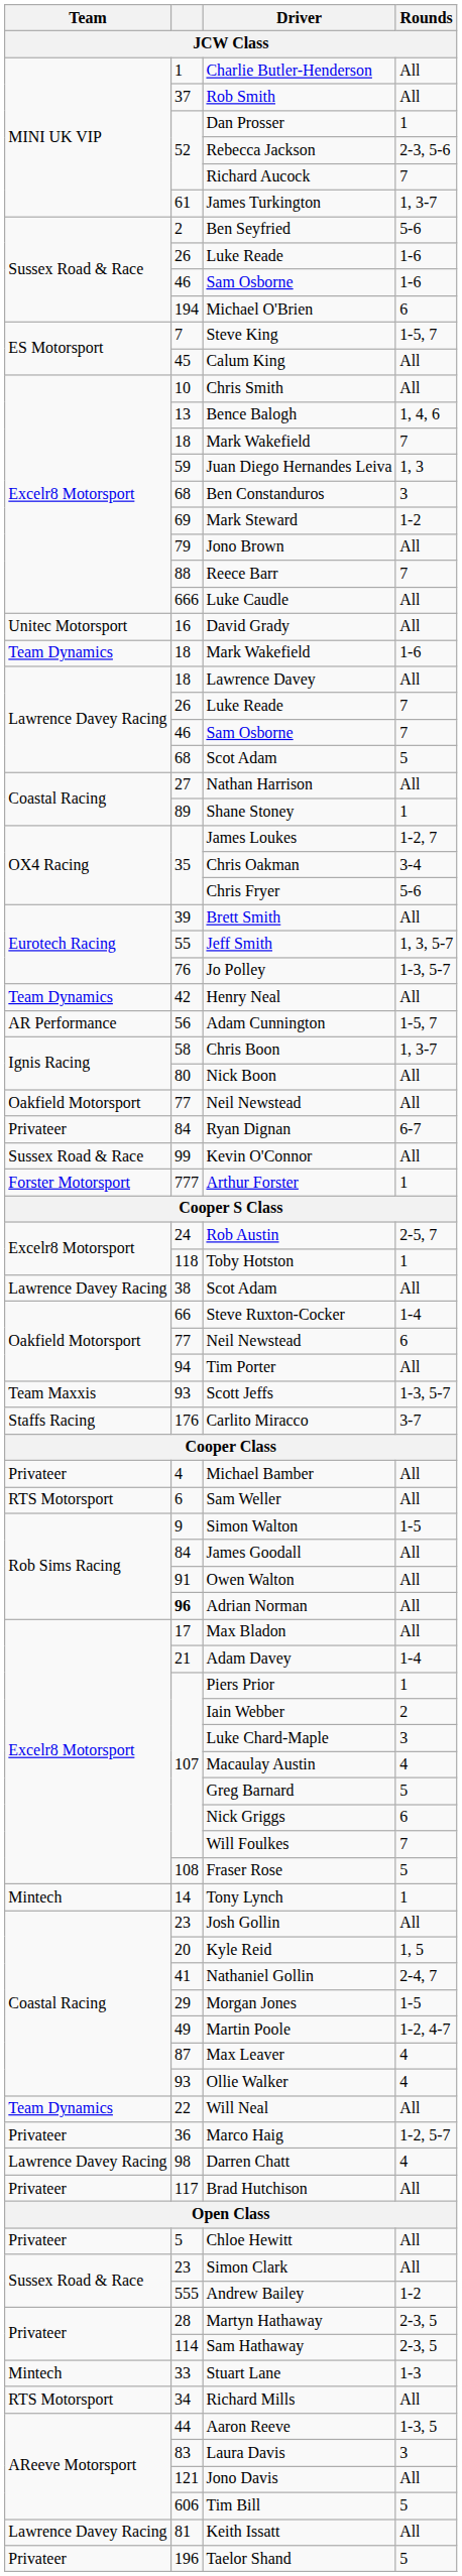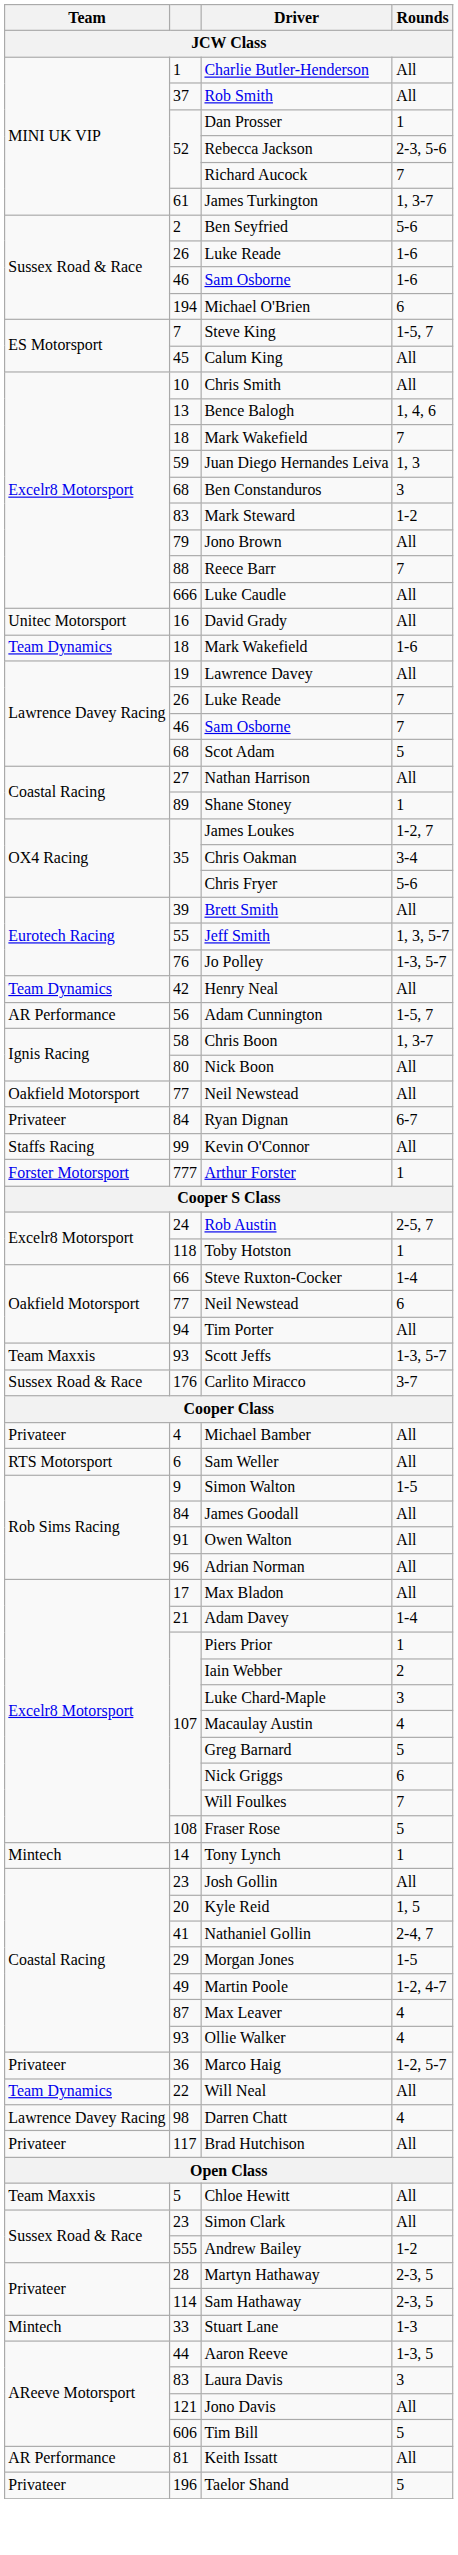Mark Steward | column 2: 69 -> 83
Lawrence Davey | column 2: 18 -> 19
Kevin O'Connor | Team: Sussex Road & Race -> Staffs Racing
- row: Lawrence Davey Racing | 38 | Scot Adam | All
Carlito Miracco | Team: Staffs Racing -> Sussex Road & Race
Adrian Norman | column 2: bold -> normal
rows swapped: Will Neal <-> Marco Haig
Chloe Hewitt | Team: Privateer -> Team Maxxis
- row: RTS Motorsport | 34 | Richard Mills | All
Keith Issatt | Team: Lawrence Davey Racing -> AR Performance
